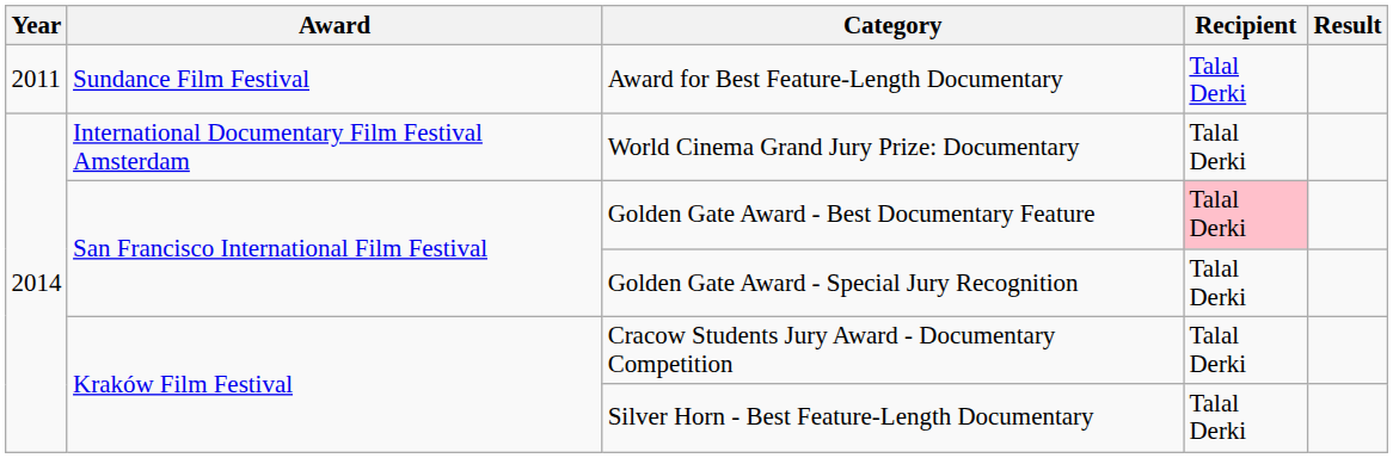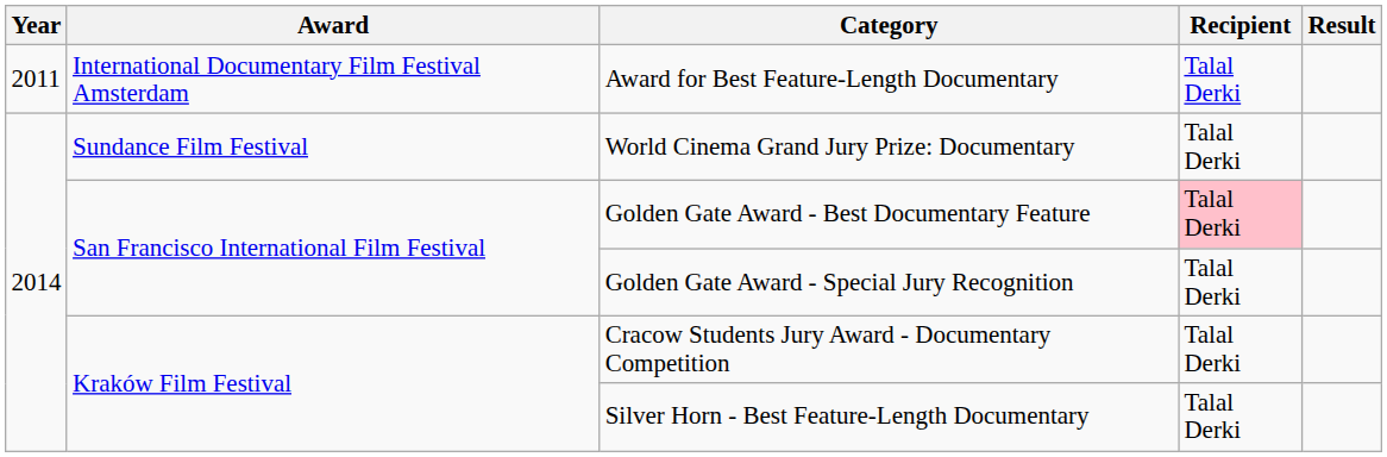Award for Best Feature-Length Documentary | Award: Sundance Film Festival -> International Documentary Film Festival Amsterdam
World Cinema Grand Jury Prize: Documentary | Award: International Documentary Film Festival Amsterdam -> Sundance Film Festival
